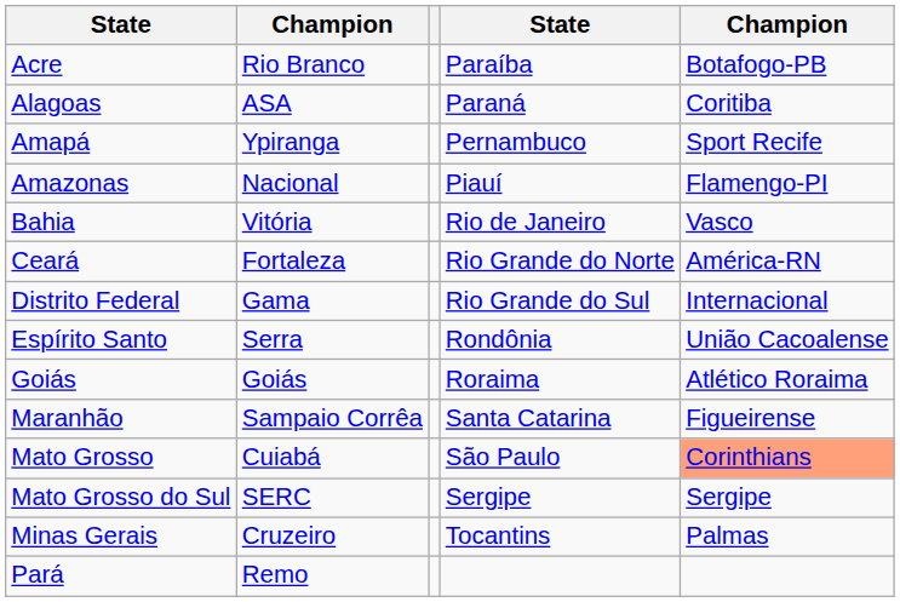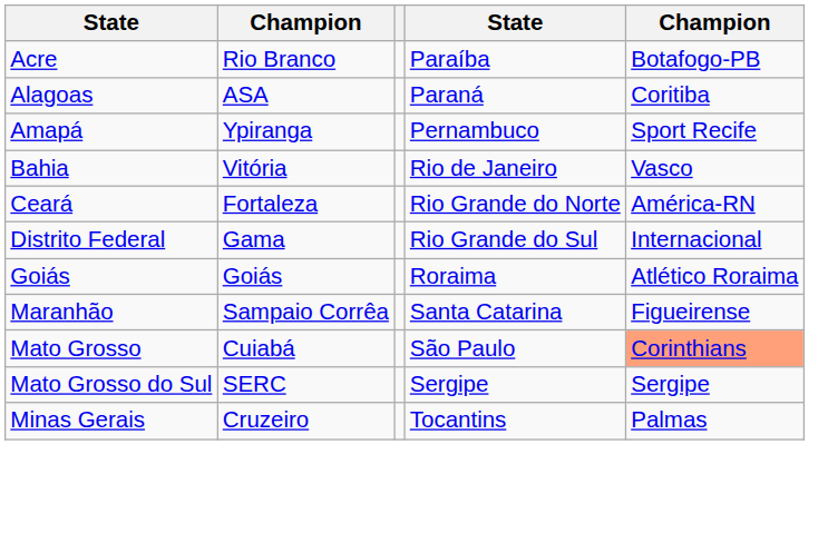- row: Amazonas | Nacional | Piauí | Flamengo-PI
- row: Espírito Santo | Serra | Rondônia | União Cacoalense
- row: Pará | Remo
